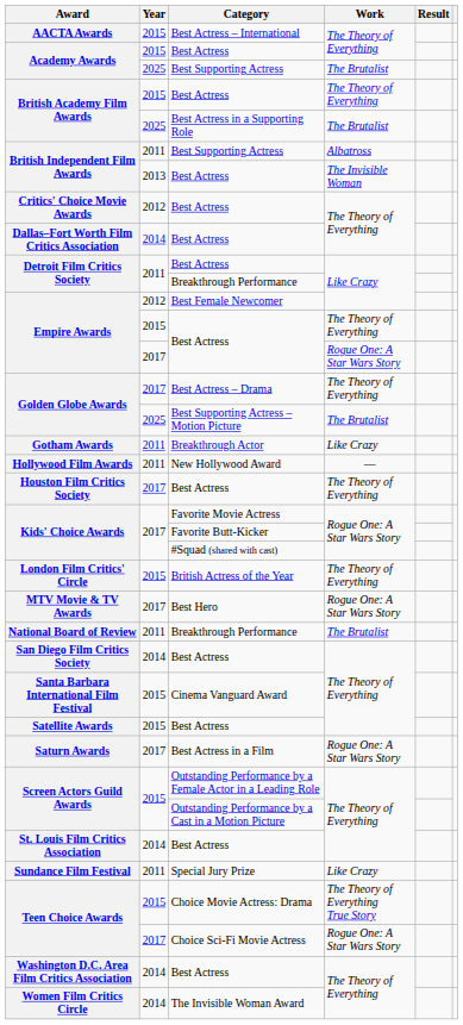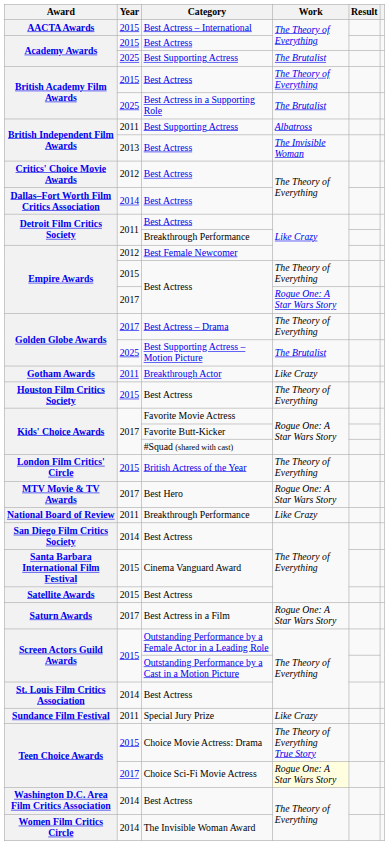- row: Hollywood Film Awards | 2011 | New Hollywood Award | —
Houston Film Critics Society | Year: 2017 -> 2015
National Board of Review | Work: The Brutalist -> Like Crazy
Teen Choice Awards / Choice Sci-Fi Movie Actress | Work: no background -> lightyellow background
